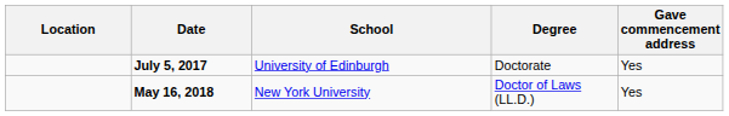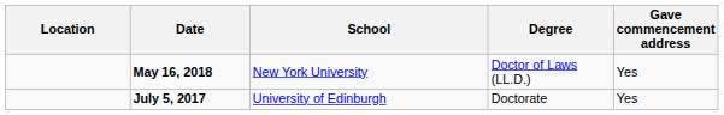rows swapped: July 5, 2017 <-> May 16, 2018
